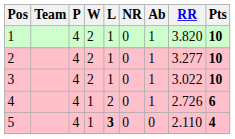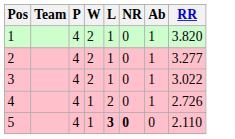- column: Pts | 10 | 10 | 10 | 6 | 4
5 | NR: normal -> bold
